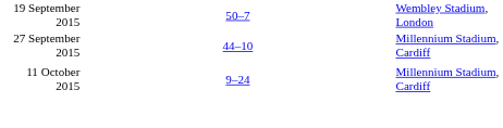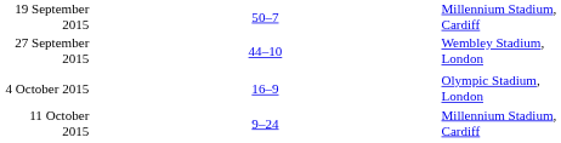19 September 2015 | column 5: Wembley Stadium, London -> Millennium Stadium, Cardiff
27 September 2015 | column 5: Millennium Stadium, Cardiff -> Wembley Stadium, London
+ row: 4 October 2015 | 16–9 | Olympic Stadium, London
